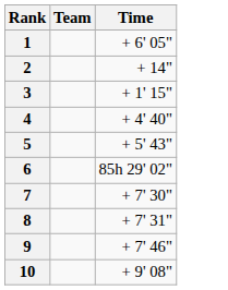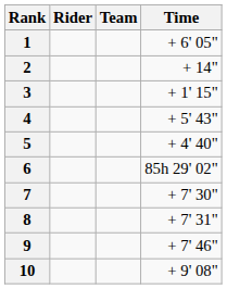+ column: Rider
4 | Time: + 4' 40" -> + 5' 43"
5 | Time: + 5' 43" -> + 4' 40"
